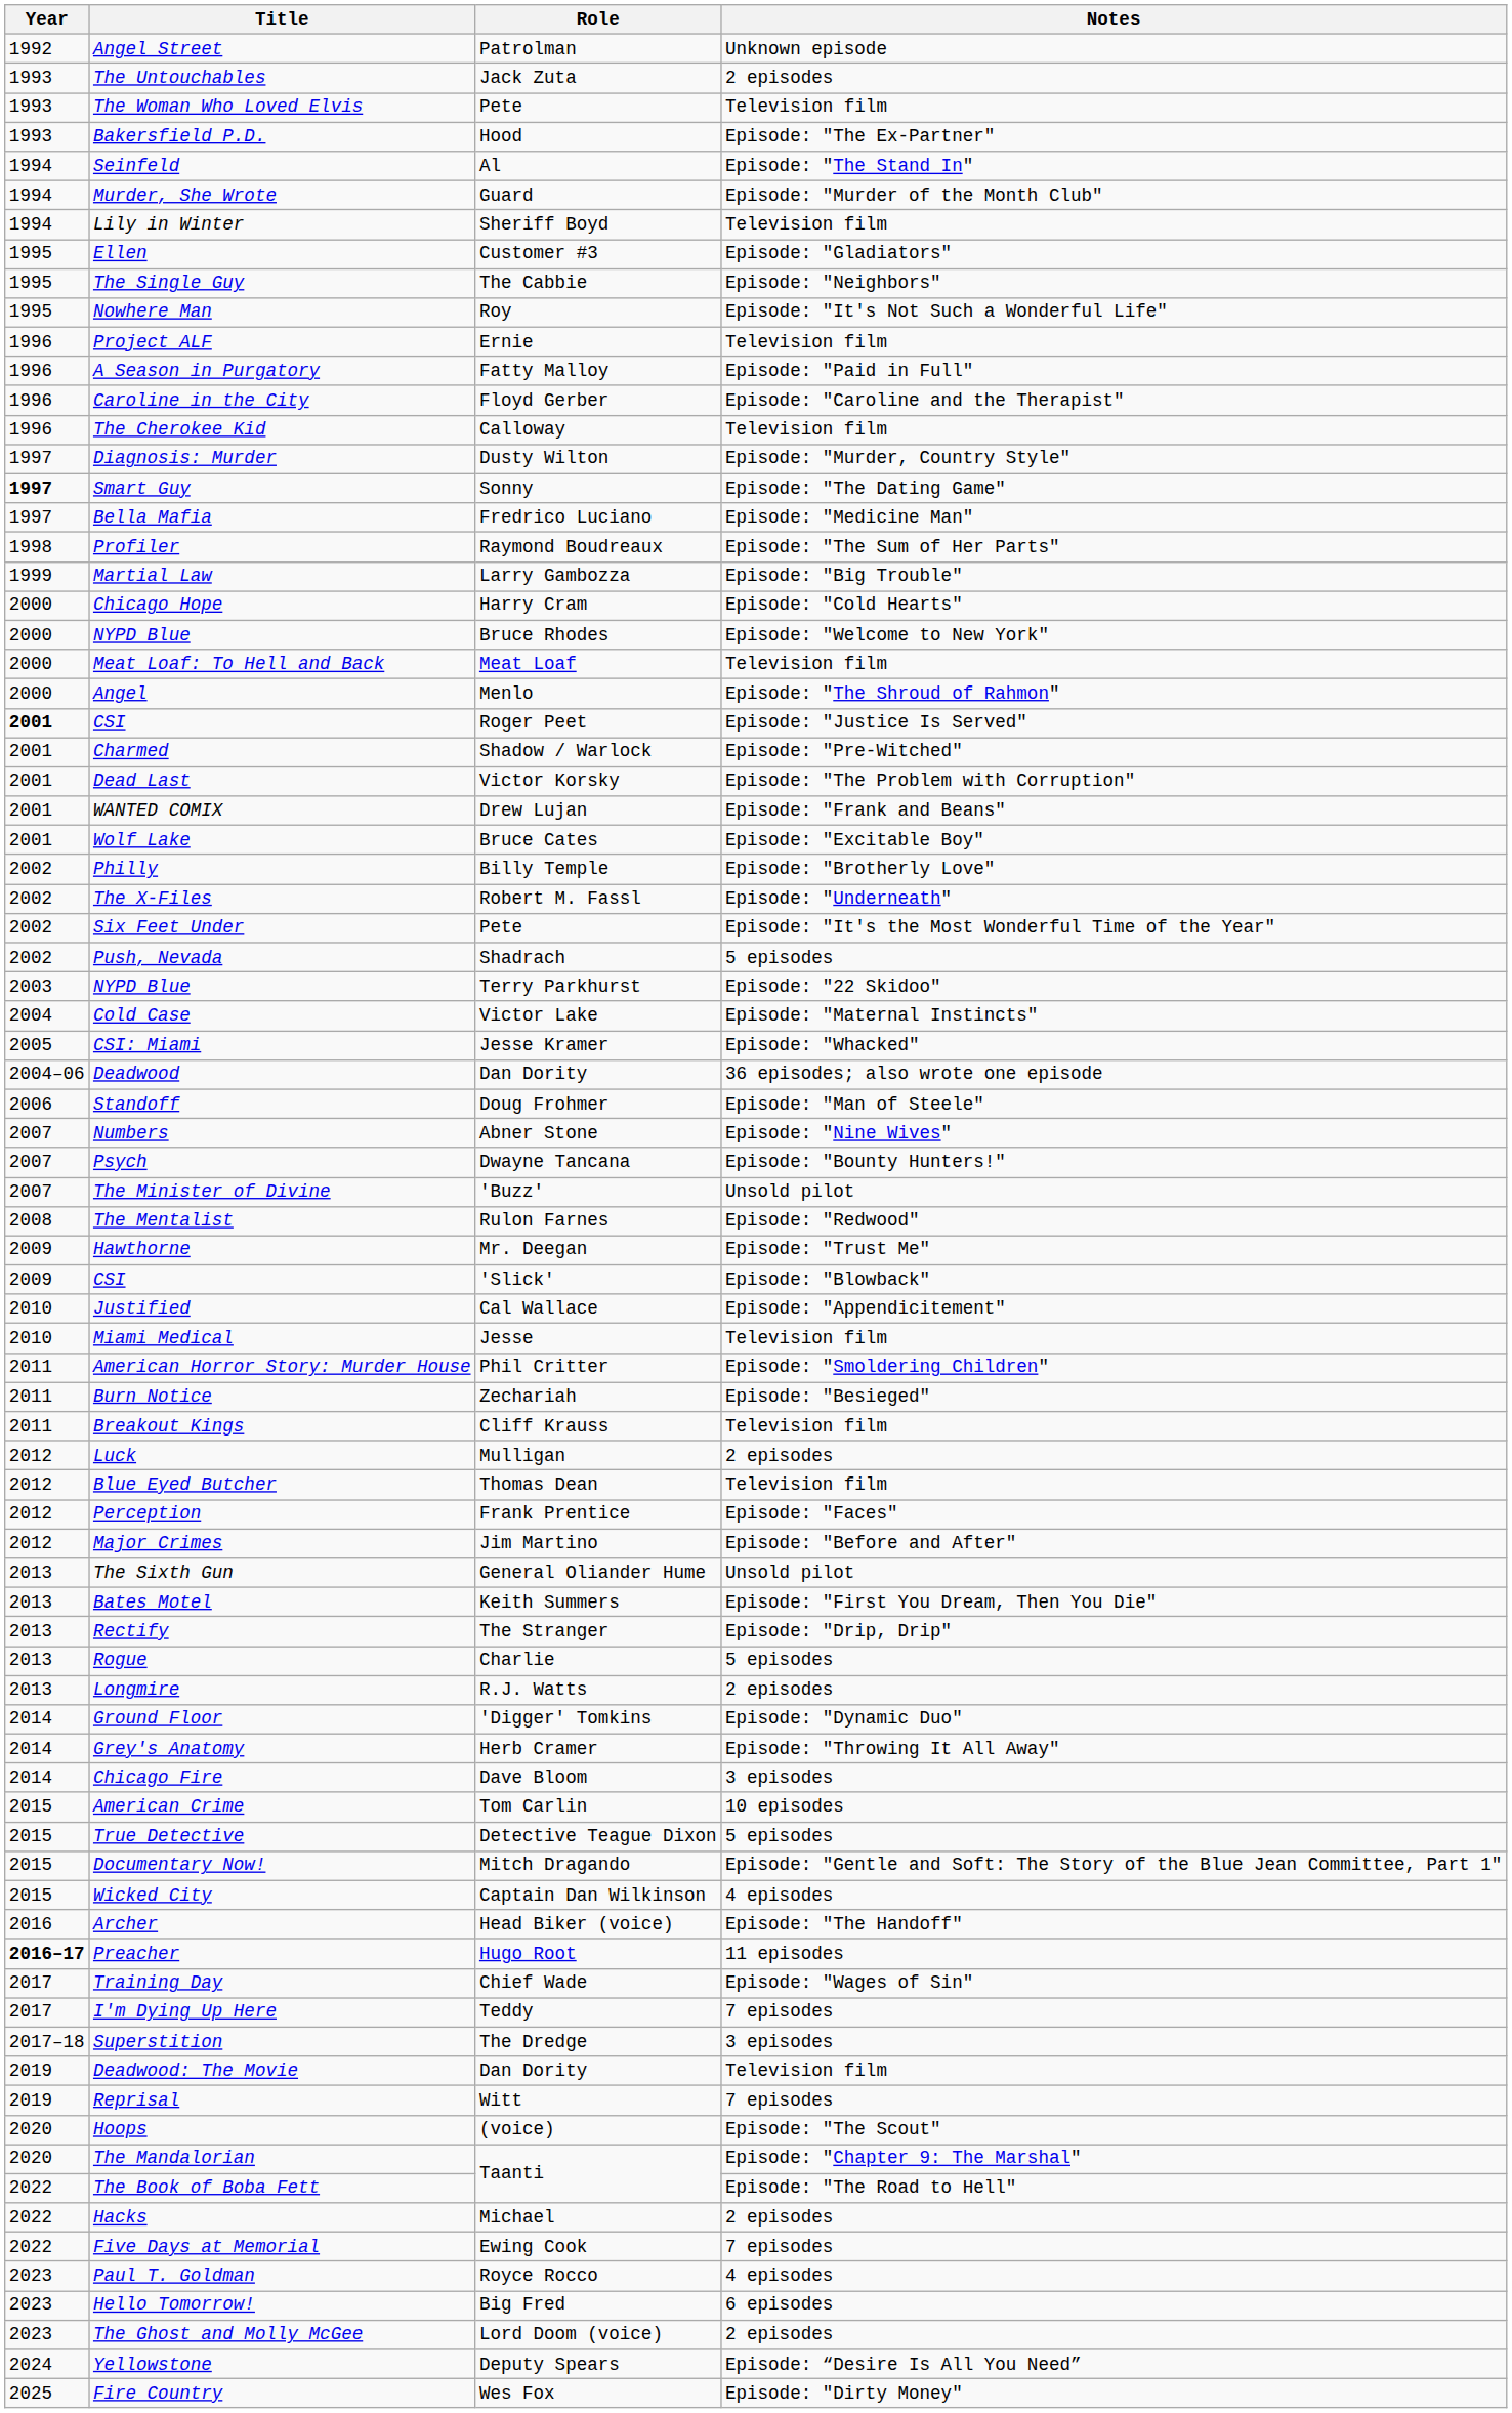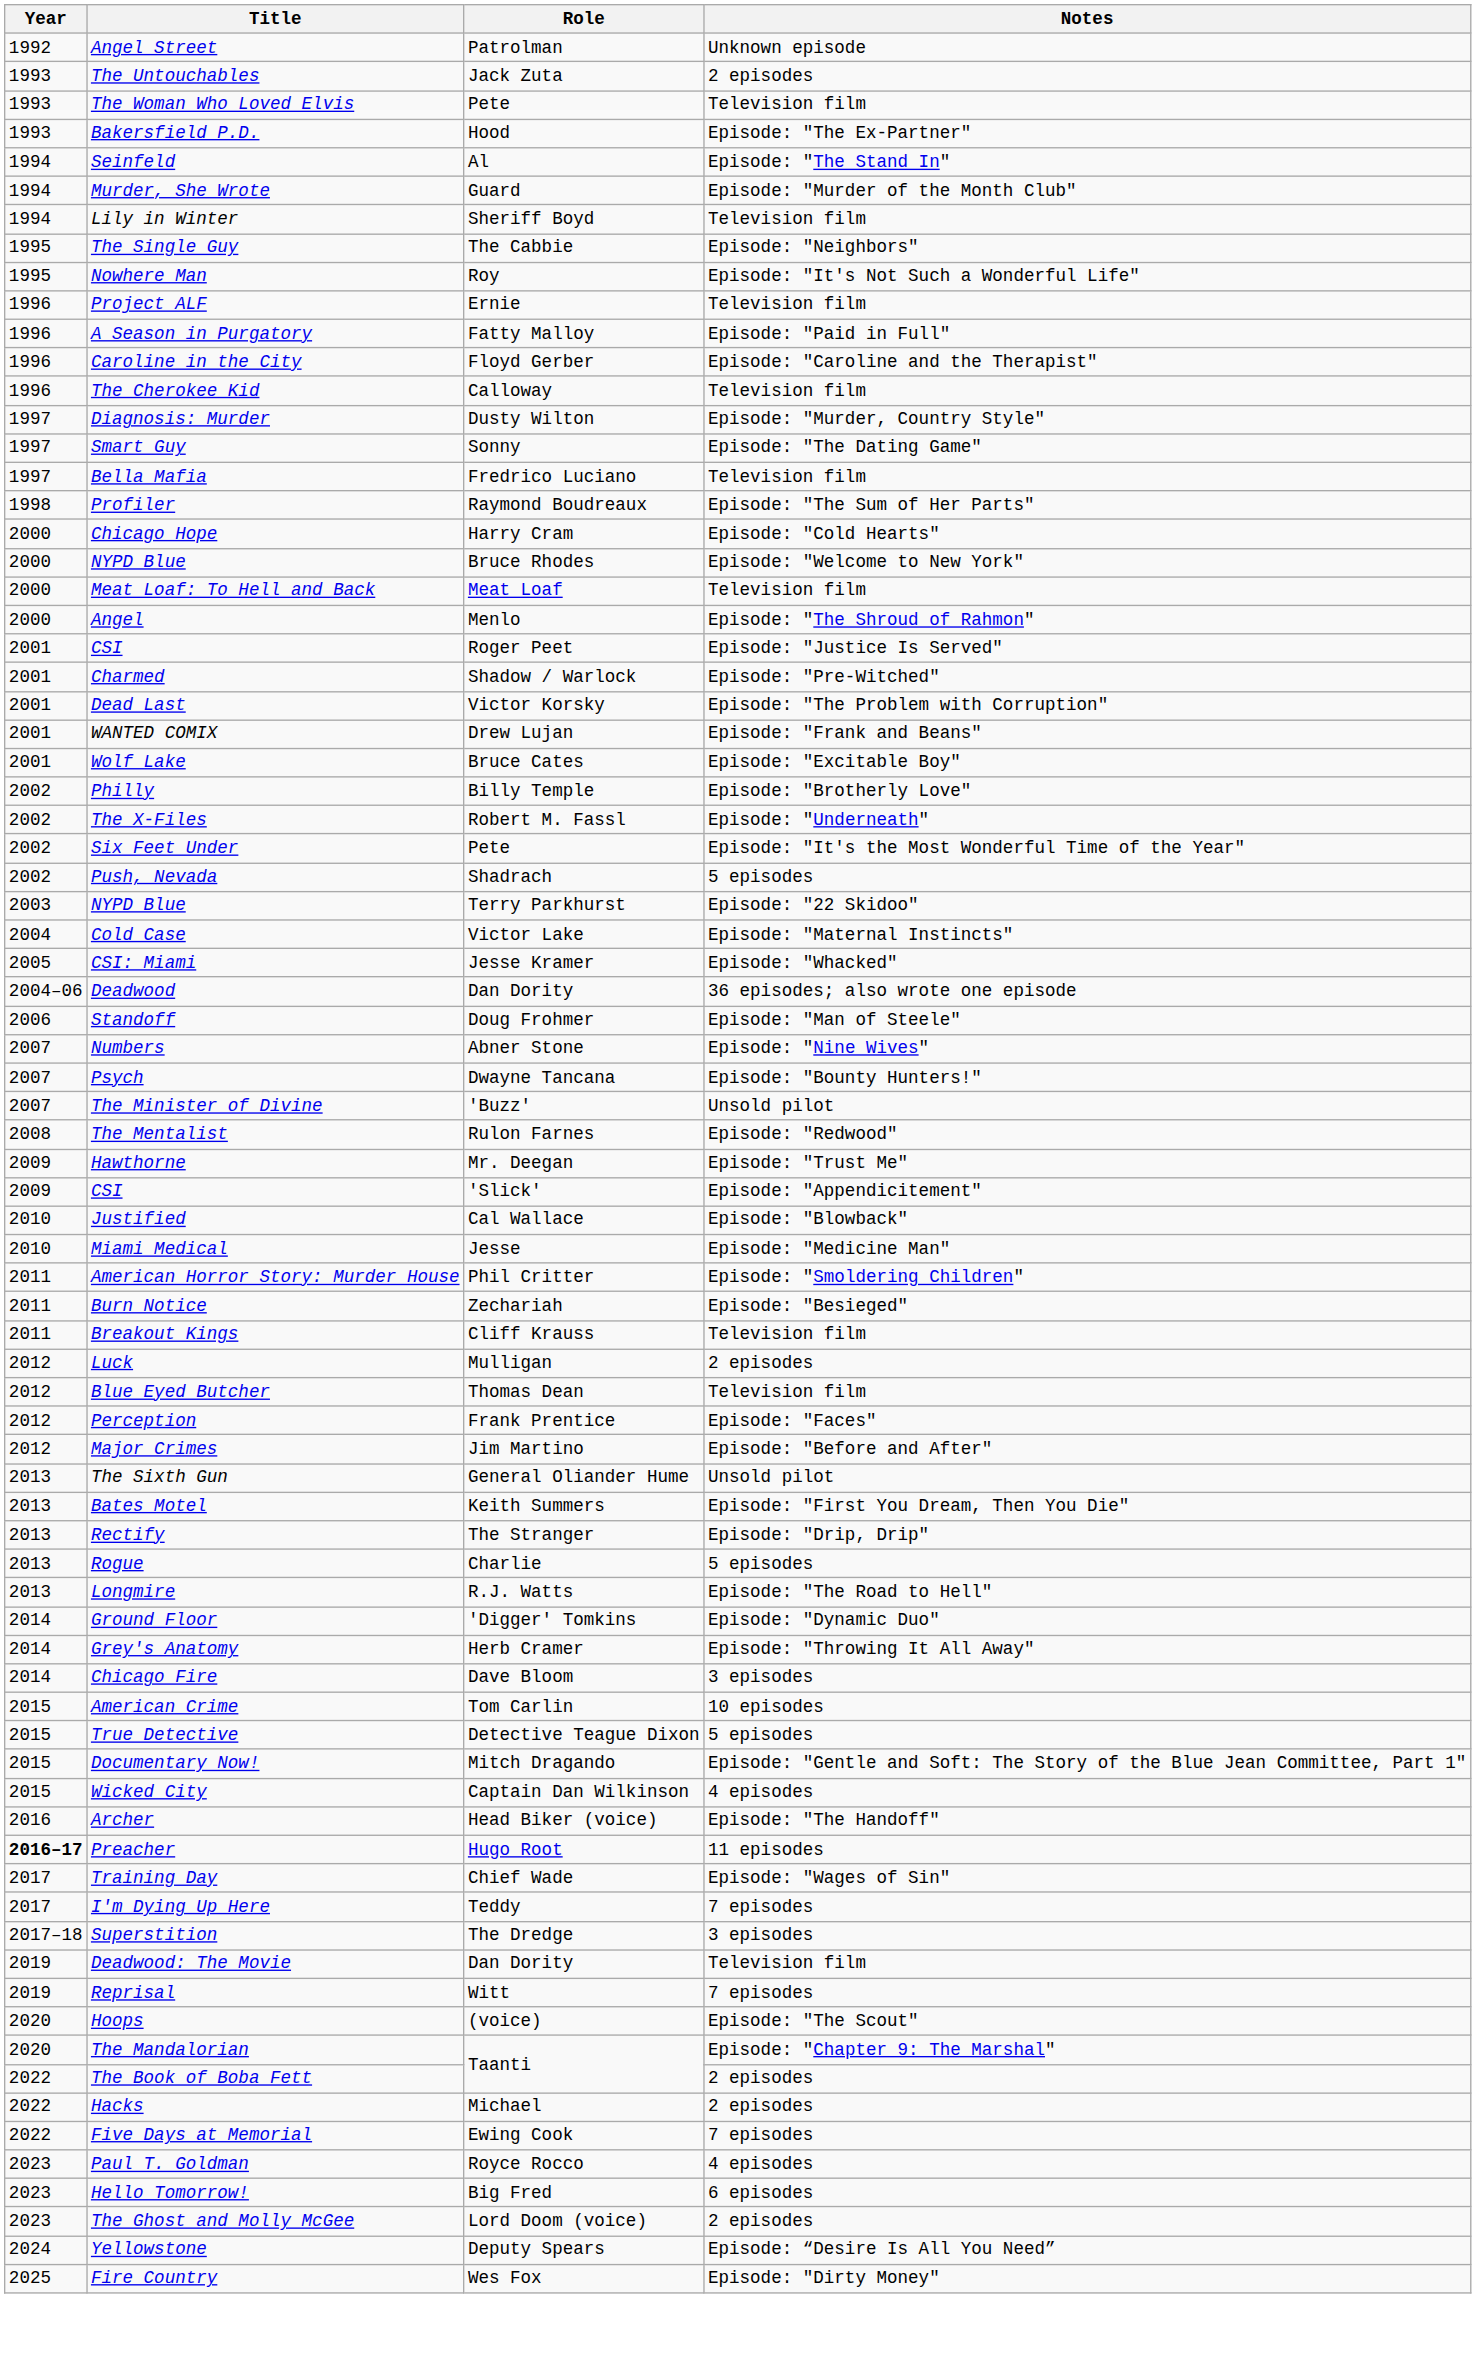- row: 1995 | Ellen | Customer #3 | Episode: "Gladiators"
Smart Guy | Year: bold -> normal
Bella Mafia | Notes: Episode: "Medicine Man" -> Television film
- row: 1999 | Martial Law | Larry Gambozza | Episode: "Big Trouble"
CSI / Roger Peet | Year: bold -> normal
CSI / 'Slick' | Notes: Episode: "Blowback" -> Episode: "Appendicitement"
Justified | Notes: Episode: "Appendicitement" -> Episode: "Blowback"
Miami Medical | Notes: Television film -> Episode: "Medicine Man"
Longmire | Notes: 2 episodes -> Episode: "The Road to Hell"
The Book of Boba Fett | Notes: Episode: "The Road to Hell" -> 2 episodes
